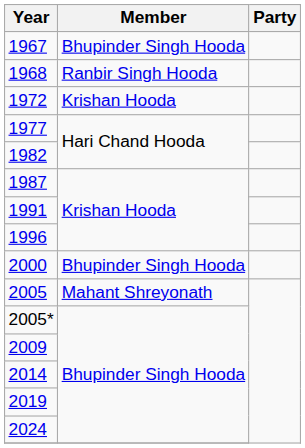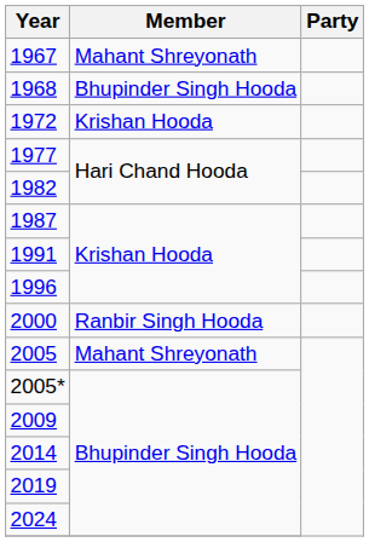1967 | Member: Bhupinder Singh Hooda -> Mahant Shreyonath
1968 | Member: Ranbir Singh Hooda -> Bhupinder Singh Hooda
2000 | Member: Bhupinder Singh Hooda -> Ranbir Singh Hooda
